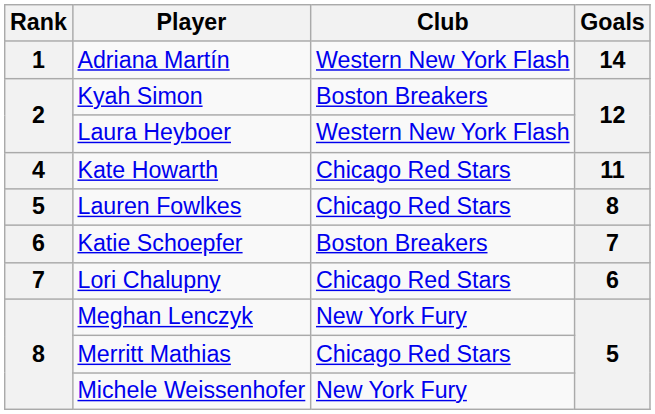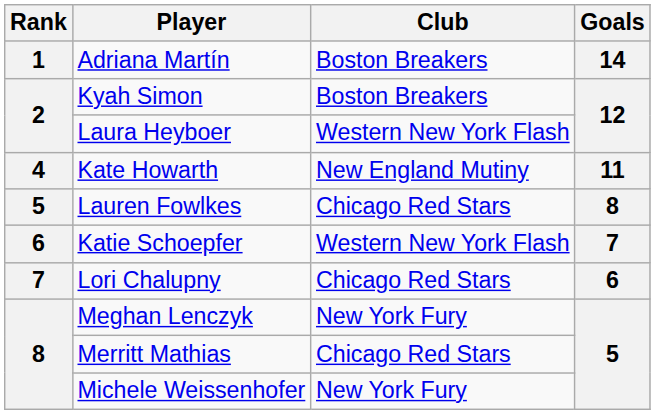Adriana Martín | Club: Western New York Flash -> Boston Breakers
Kate Howarth | Club: Chicago Red Stars -> New England Mutiny
Katie Schoepfer | Club: Boston Breakers -> Western New York Flash
